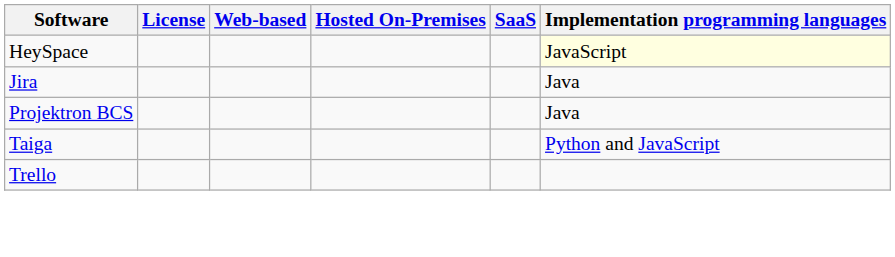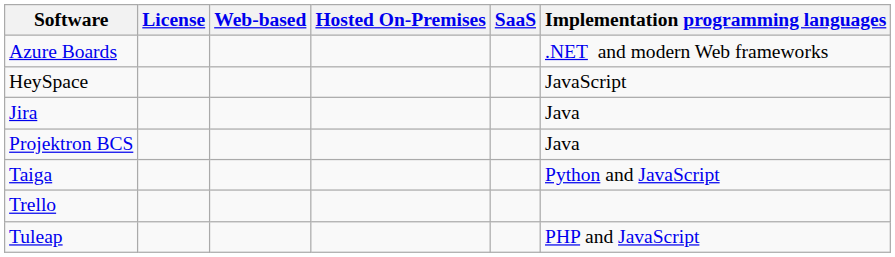+ row: Azure Boards | .NET and modern Web frameworks
HeySpace | Implementation programming languages: lightyellow background -> no background
+ row: Tuleap | PHP and JavaScript
